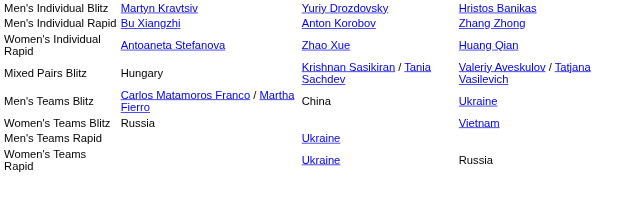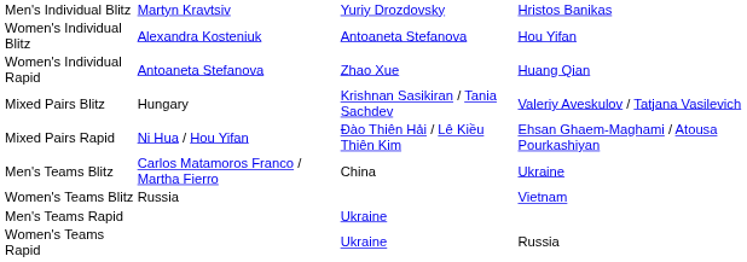+ row: Women's Individual Blitz | Alexandra Kosteniuk | Antoaneta Stefanova | Hou Yifan
- row: Men's Individual Rapid | Bu Xiangzhi | Anton Korobov | Zhang Zhong
+ row: Mixed Pairs Rapid | Ni Hua / Hou Yifan | Đào Thiên Hải / Lê Kiều Thiên Kim | Ehsan Ghaem-Maghami / Atousa Pourkashiyan
